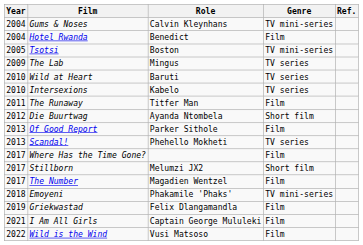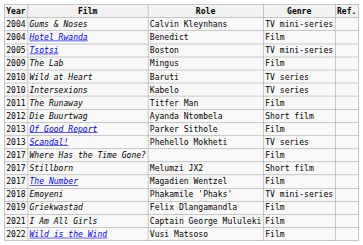The Lab | Genre: TV series -> Film
